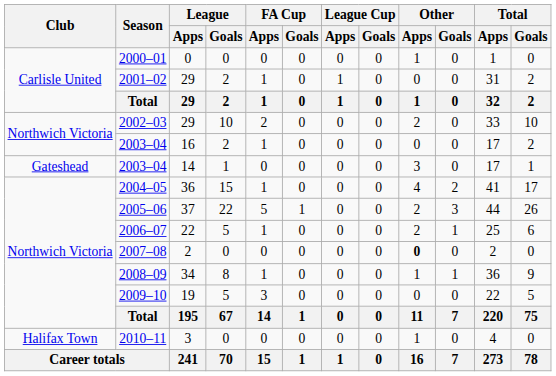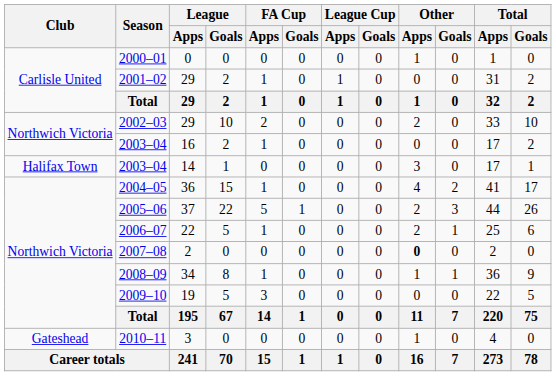2003–04 / 14 | Club: Gateshead -> Halifax Town
2010–11 | Club: Halifax Town -> Gateshead
